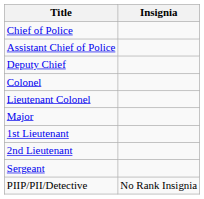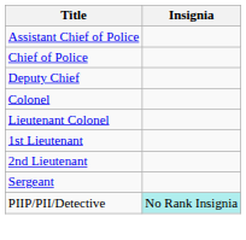rows swapped: Chief of Police <-> Assistant Chief of Police
- row: Major
PIIP/PII/Detective | Insignia: no background -> paleturquoise background
